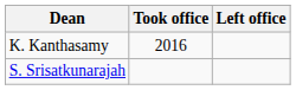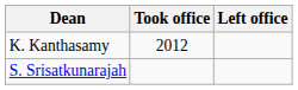K. Kanthasamy | Took office: 2016 -> 2012
